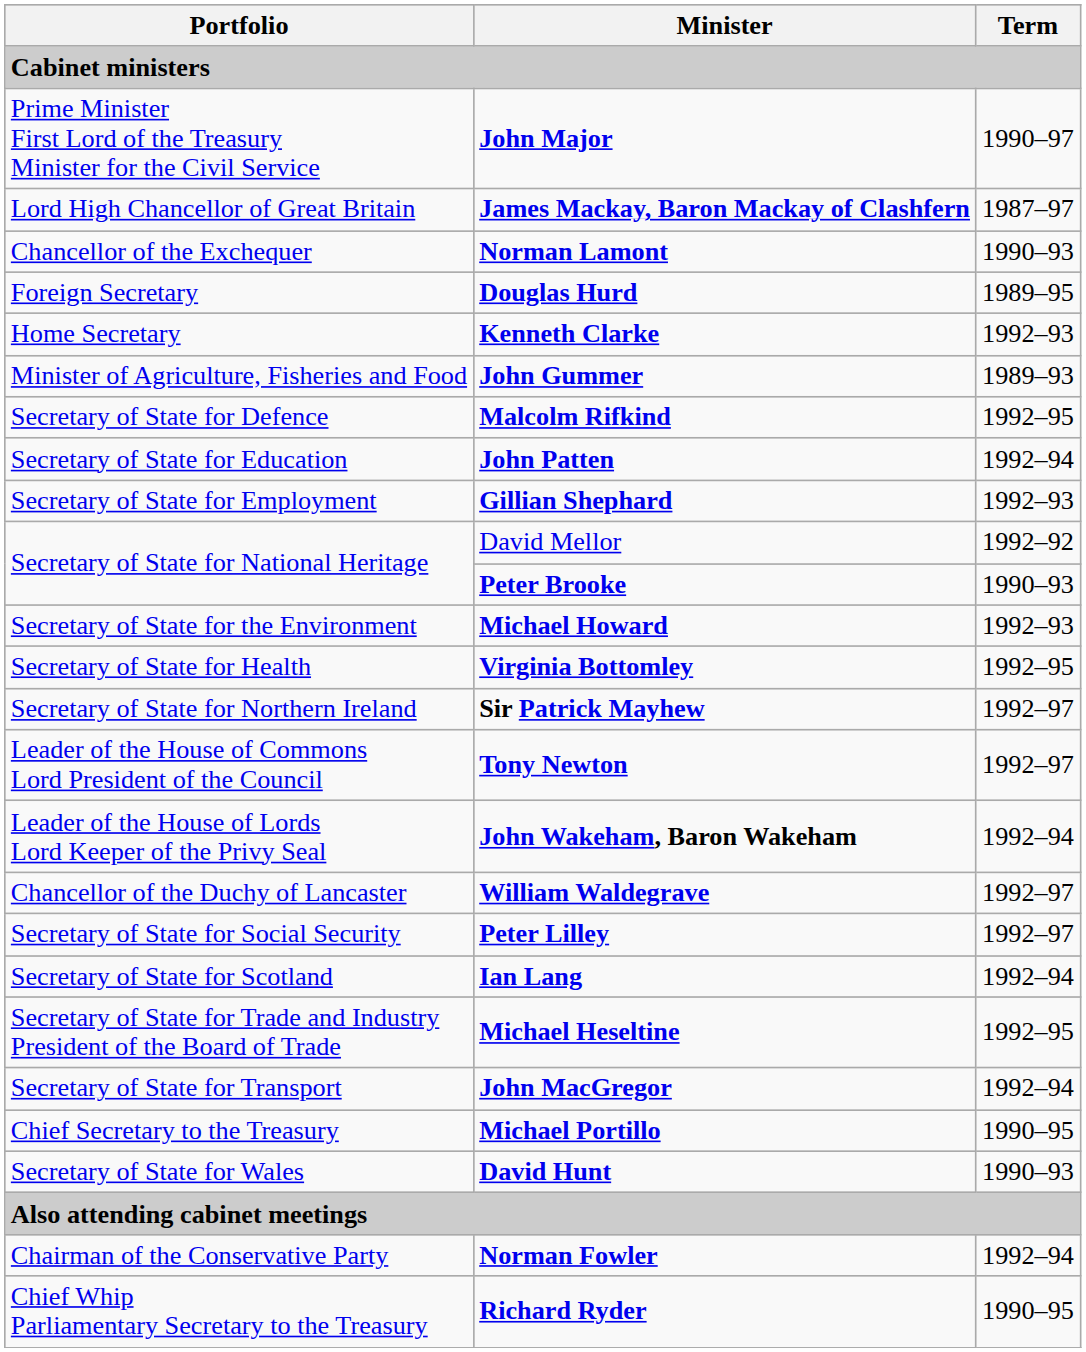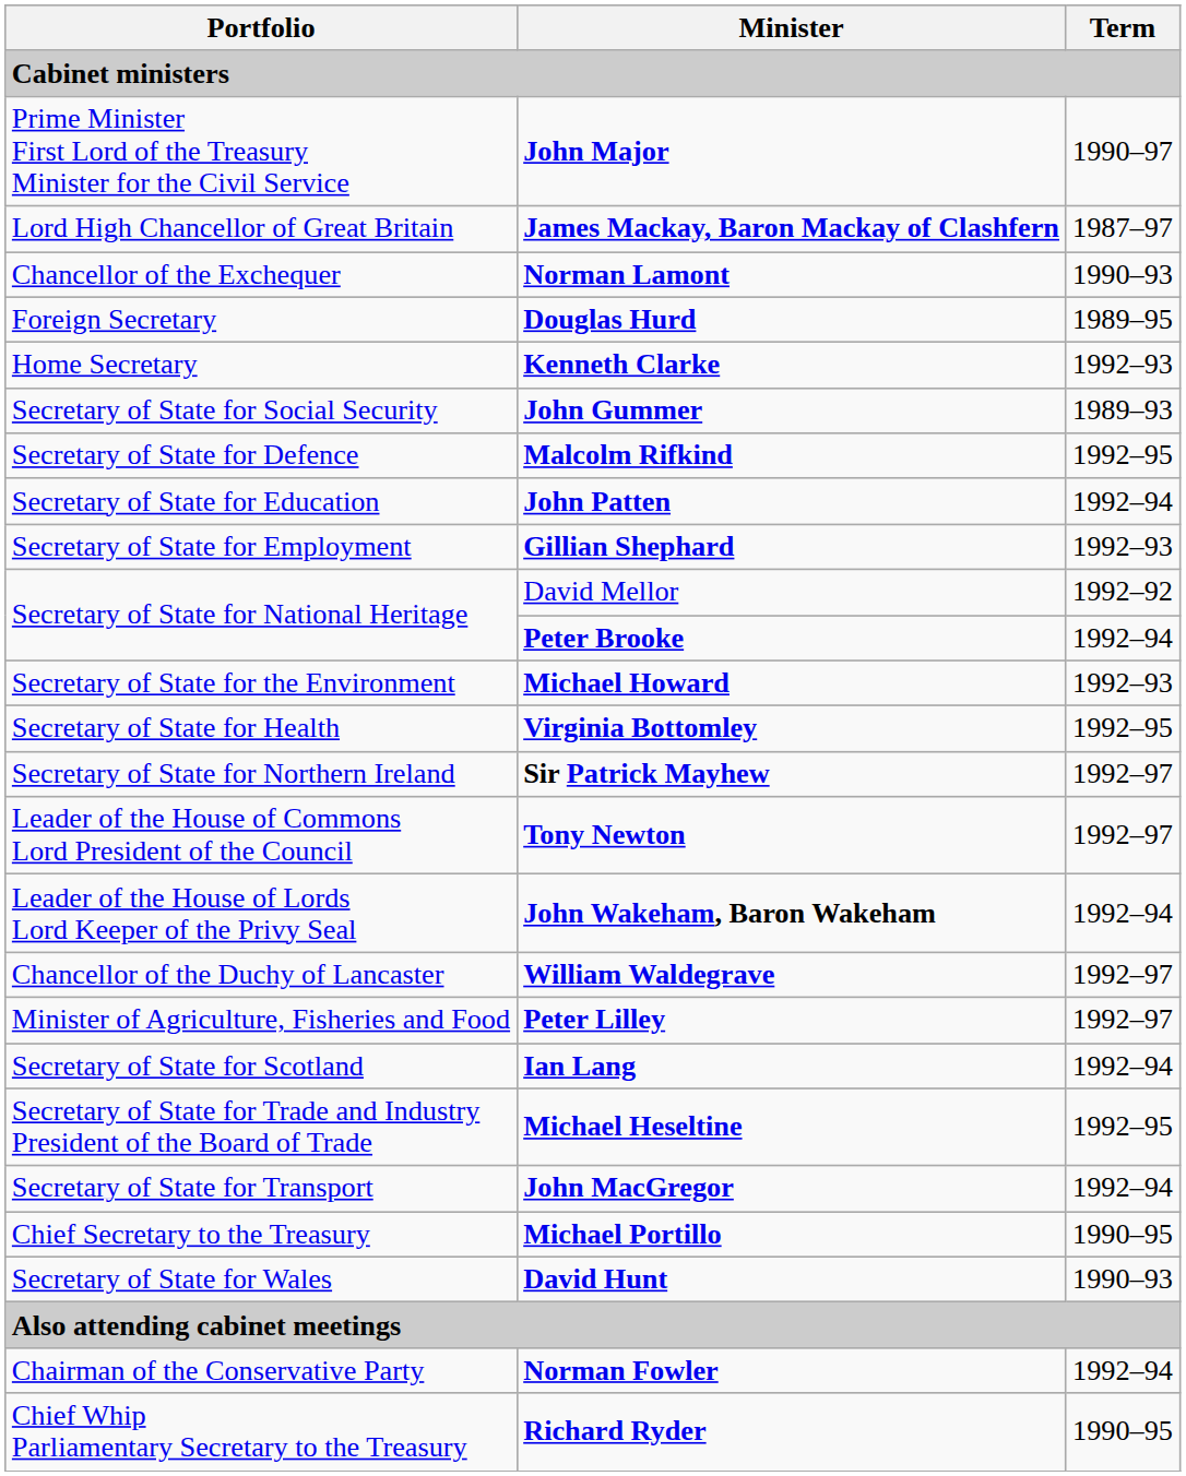John Gummer | Portfolio: Minister of Agriculture, Fisheries and Food -> Secretary of State for Social Security
Peter Brooke | Term: 1990–93 -> 1992–94
Peter Lilley | Portfolio: Secretary of State for Social Security -> Minister of Agriculture, Fisheries and Food
